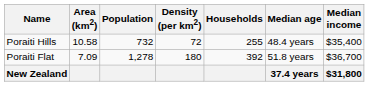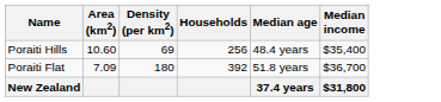- column: Population | 732 | 1,278
Poraiti Hills | Area (km2): 10.58 -> 10.60
Poraiti Hills | Density (per km2): 72 -> 69
Poraiti Hills | Households: 255 -> 256
